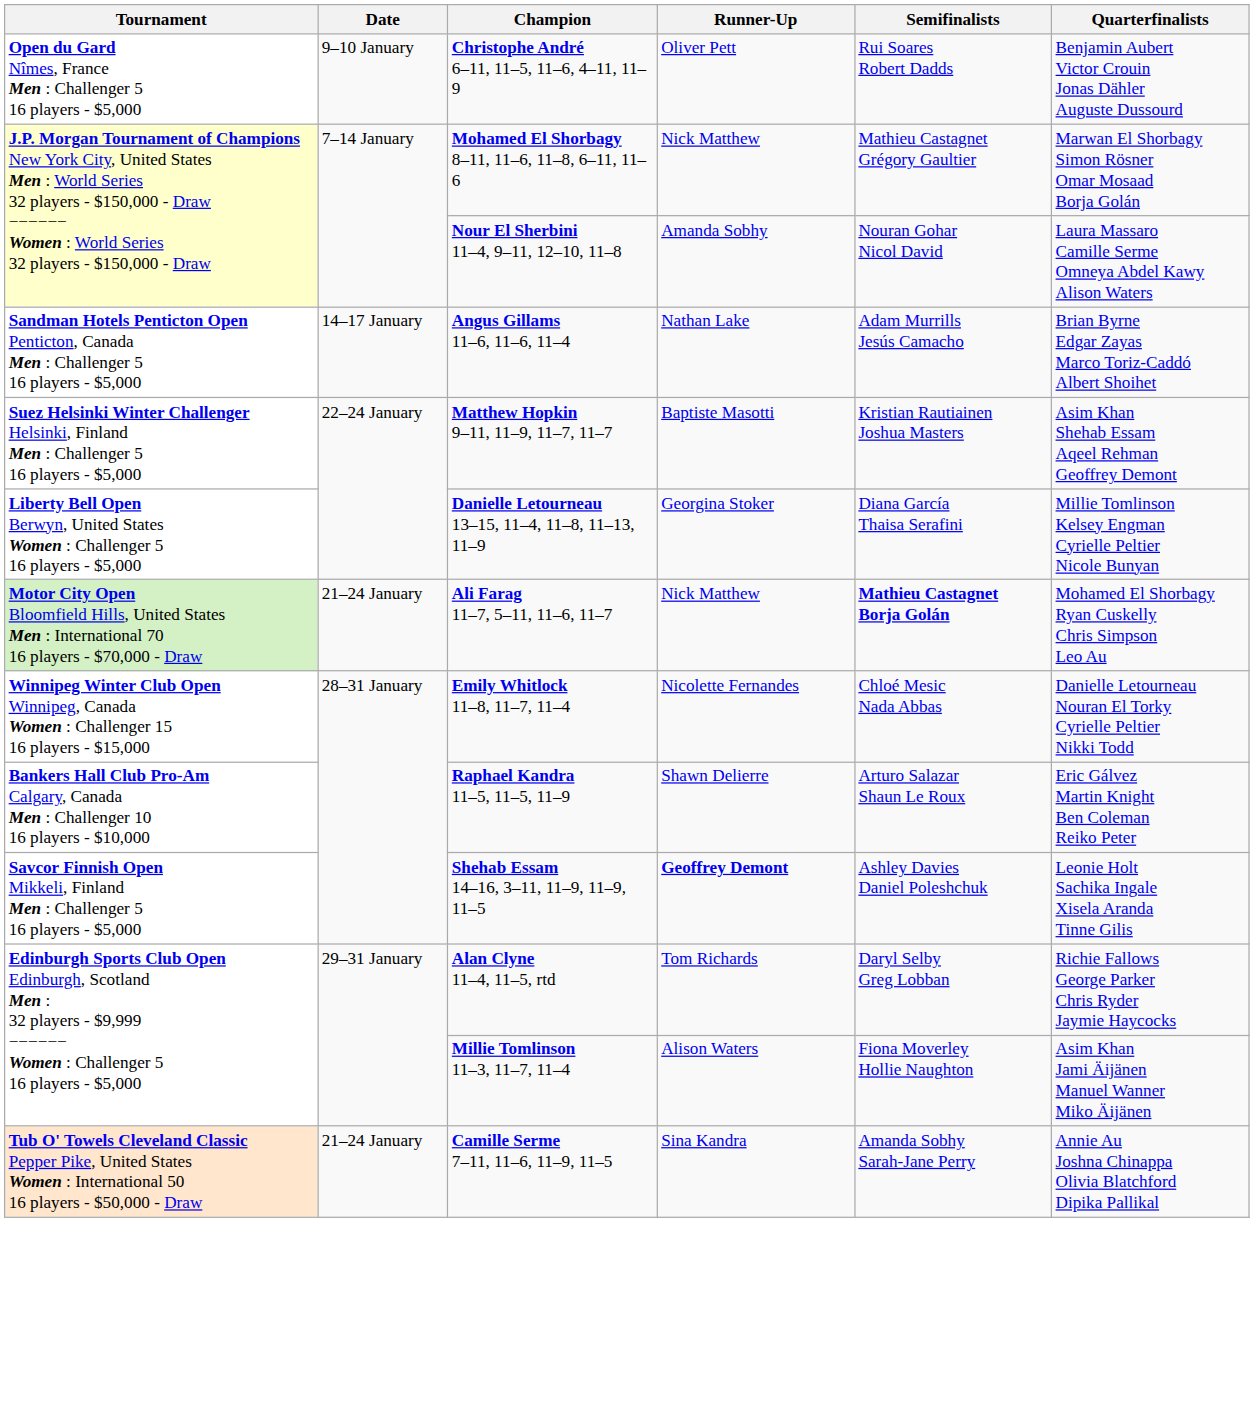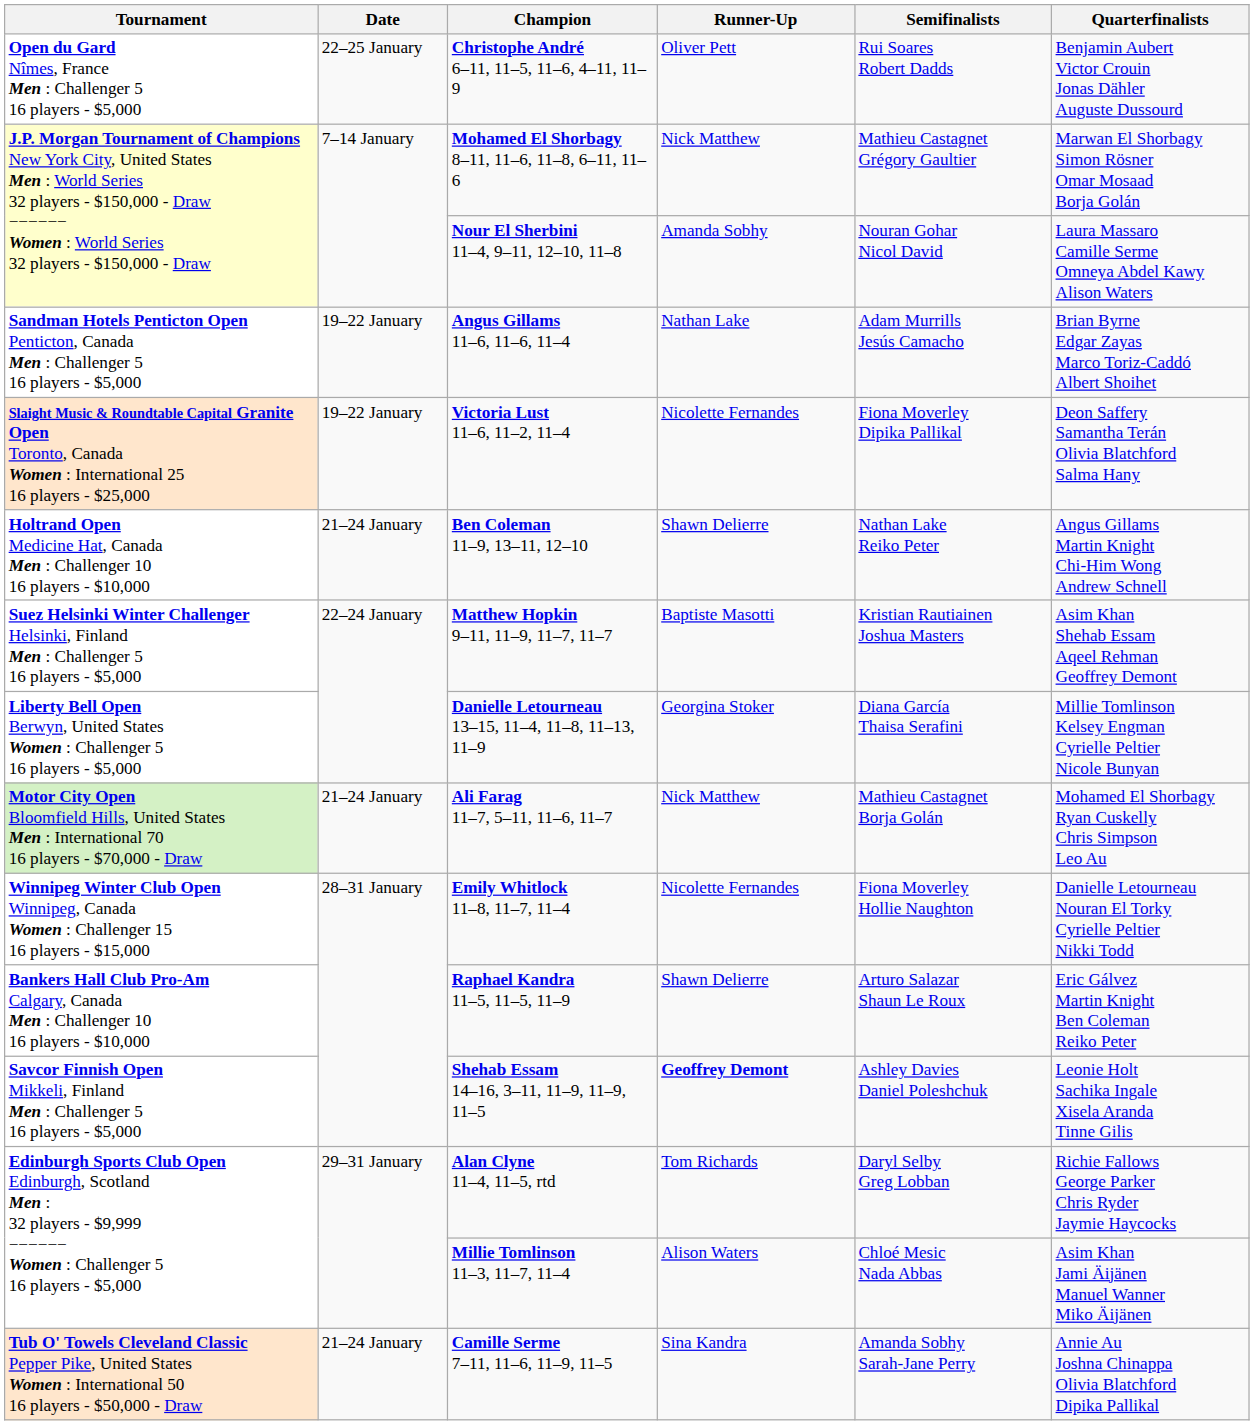Christophe André 6–11, 11–5, 11–6, 4–11, 11–9 | Date: 9–10 January -> 22–25 January
Angus Gillams 11–6, 11–6, 11–4 | Date: 14–17 January -> 19–22 January
+ row: Slaight Music & Roundtable Capital Granite Open Toronto, Canada Women : International 25 16 players - $25,000 | 19–22 January | Victoria Lust 11–6, 11–2, 11–4 | Nicolette Fernandes | Fiona Moverley Dipika Pallikal | Deon Saffery Samantha Terán Olivia Blatchford Salma Hany
+ row: Holtrand Open Medicine Hat, Canada Men : Challenger 10 16 players - $10,000 | 21–24 January | Ben Coleman 11–9, 13–11, 12–10 | Shawn Delierre | Nathan Lake Reiko Peter | Angus Gillams Martin Knight Chi-Him Wong Andrew Schnell
Ali Farag 11–7, 5–11, 11–6, 11–7 | Semifinalists: bold -> normal
Emily Whitlock 11–8, 11–7, 11–4 | Semifinalists: Chloé Mesic Nada Abbas -> Fiona Moverley Hollie Naughton
Millie Tomlinson 11–3, 11–7, 11–4 | Semifinalists: Fiona Moverley Hollie Naughton -> Chloé Mesic Nada Abbas
